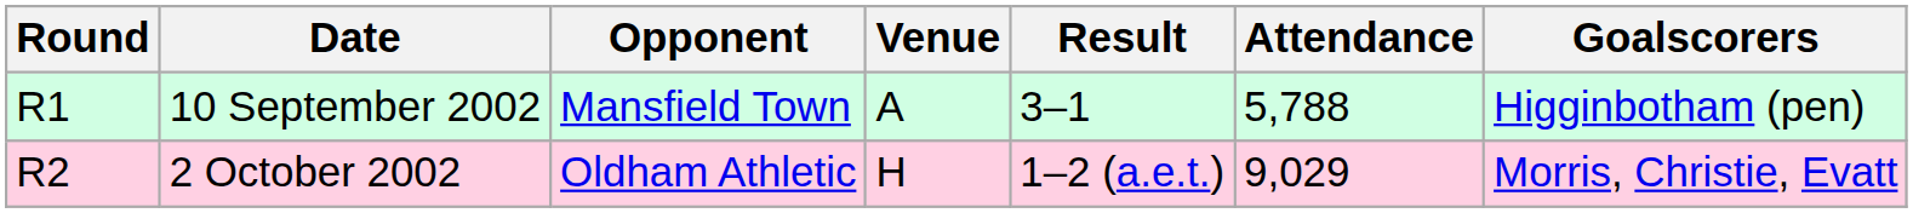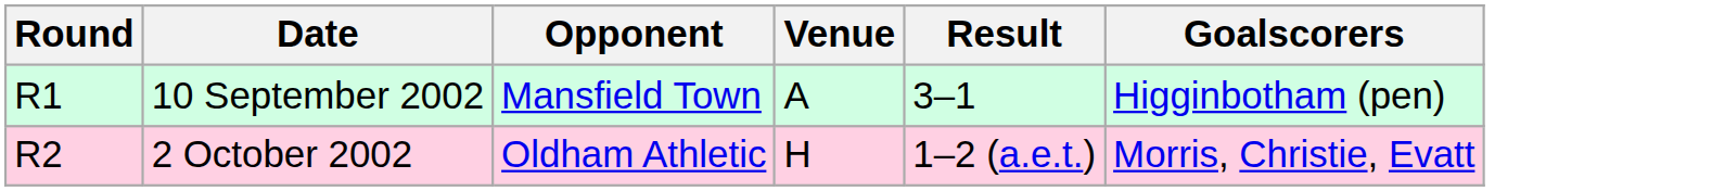- column: Attendance | 5,788 | 9,029
